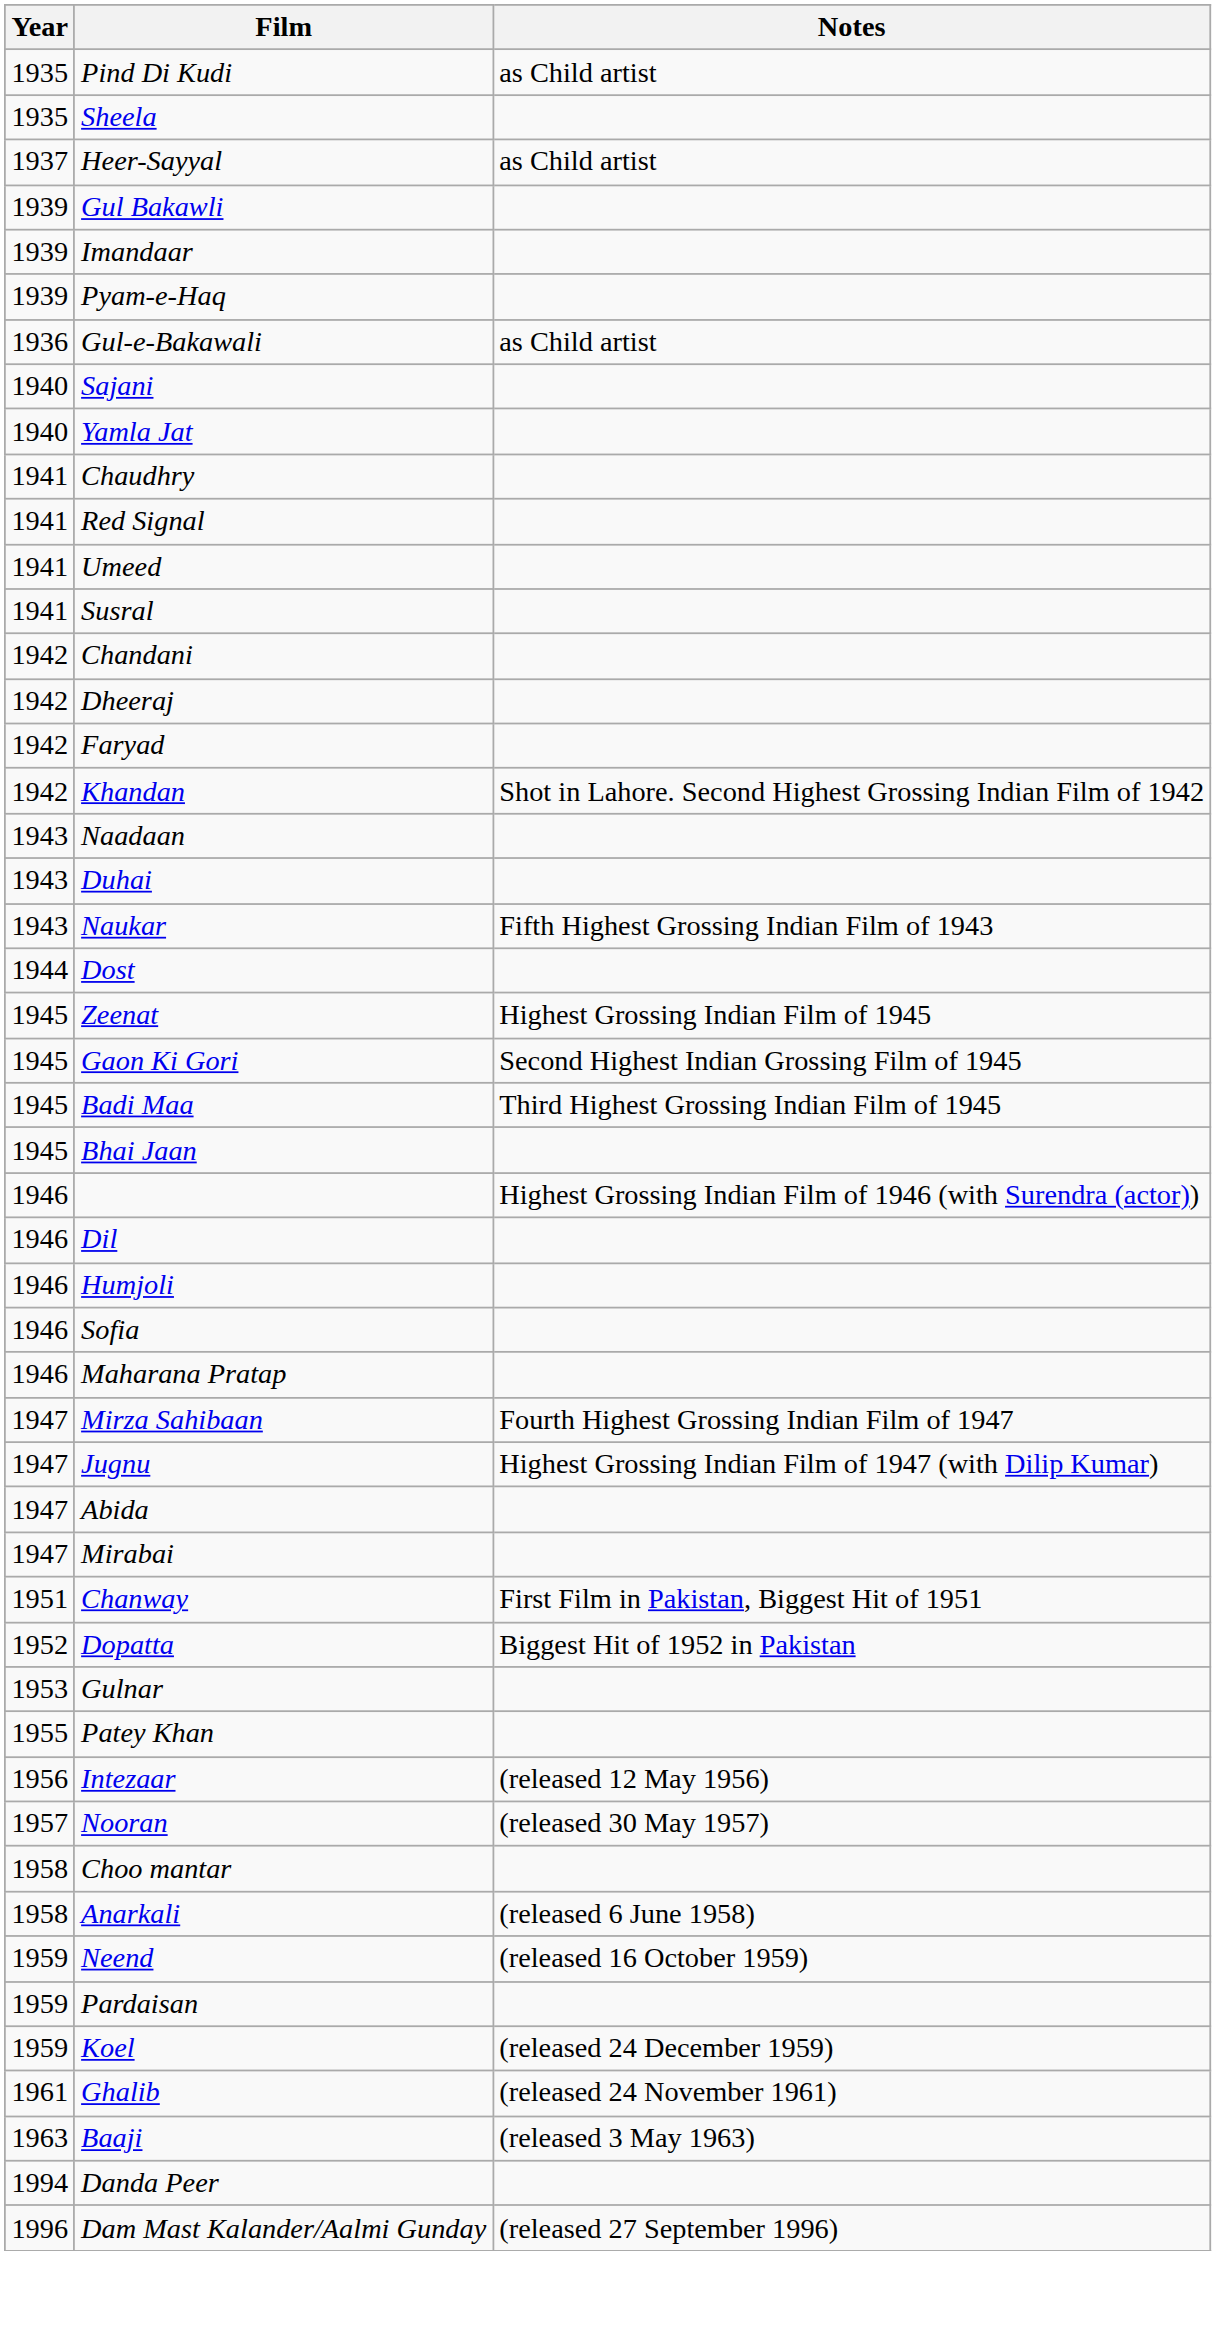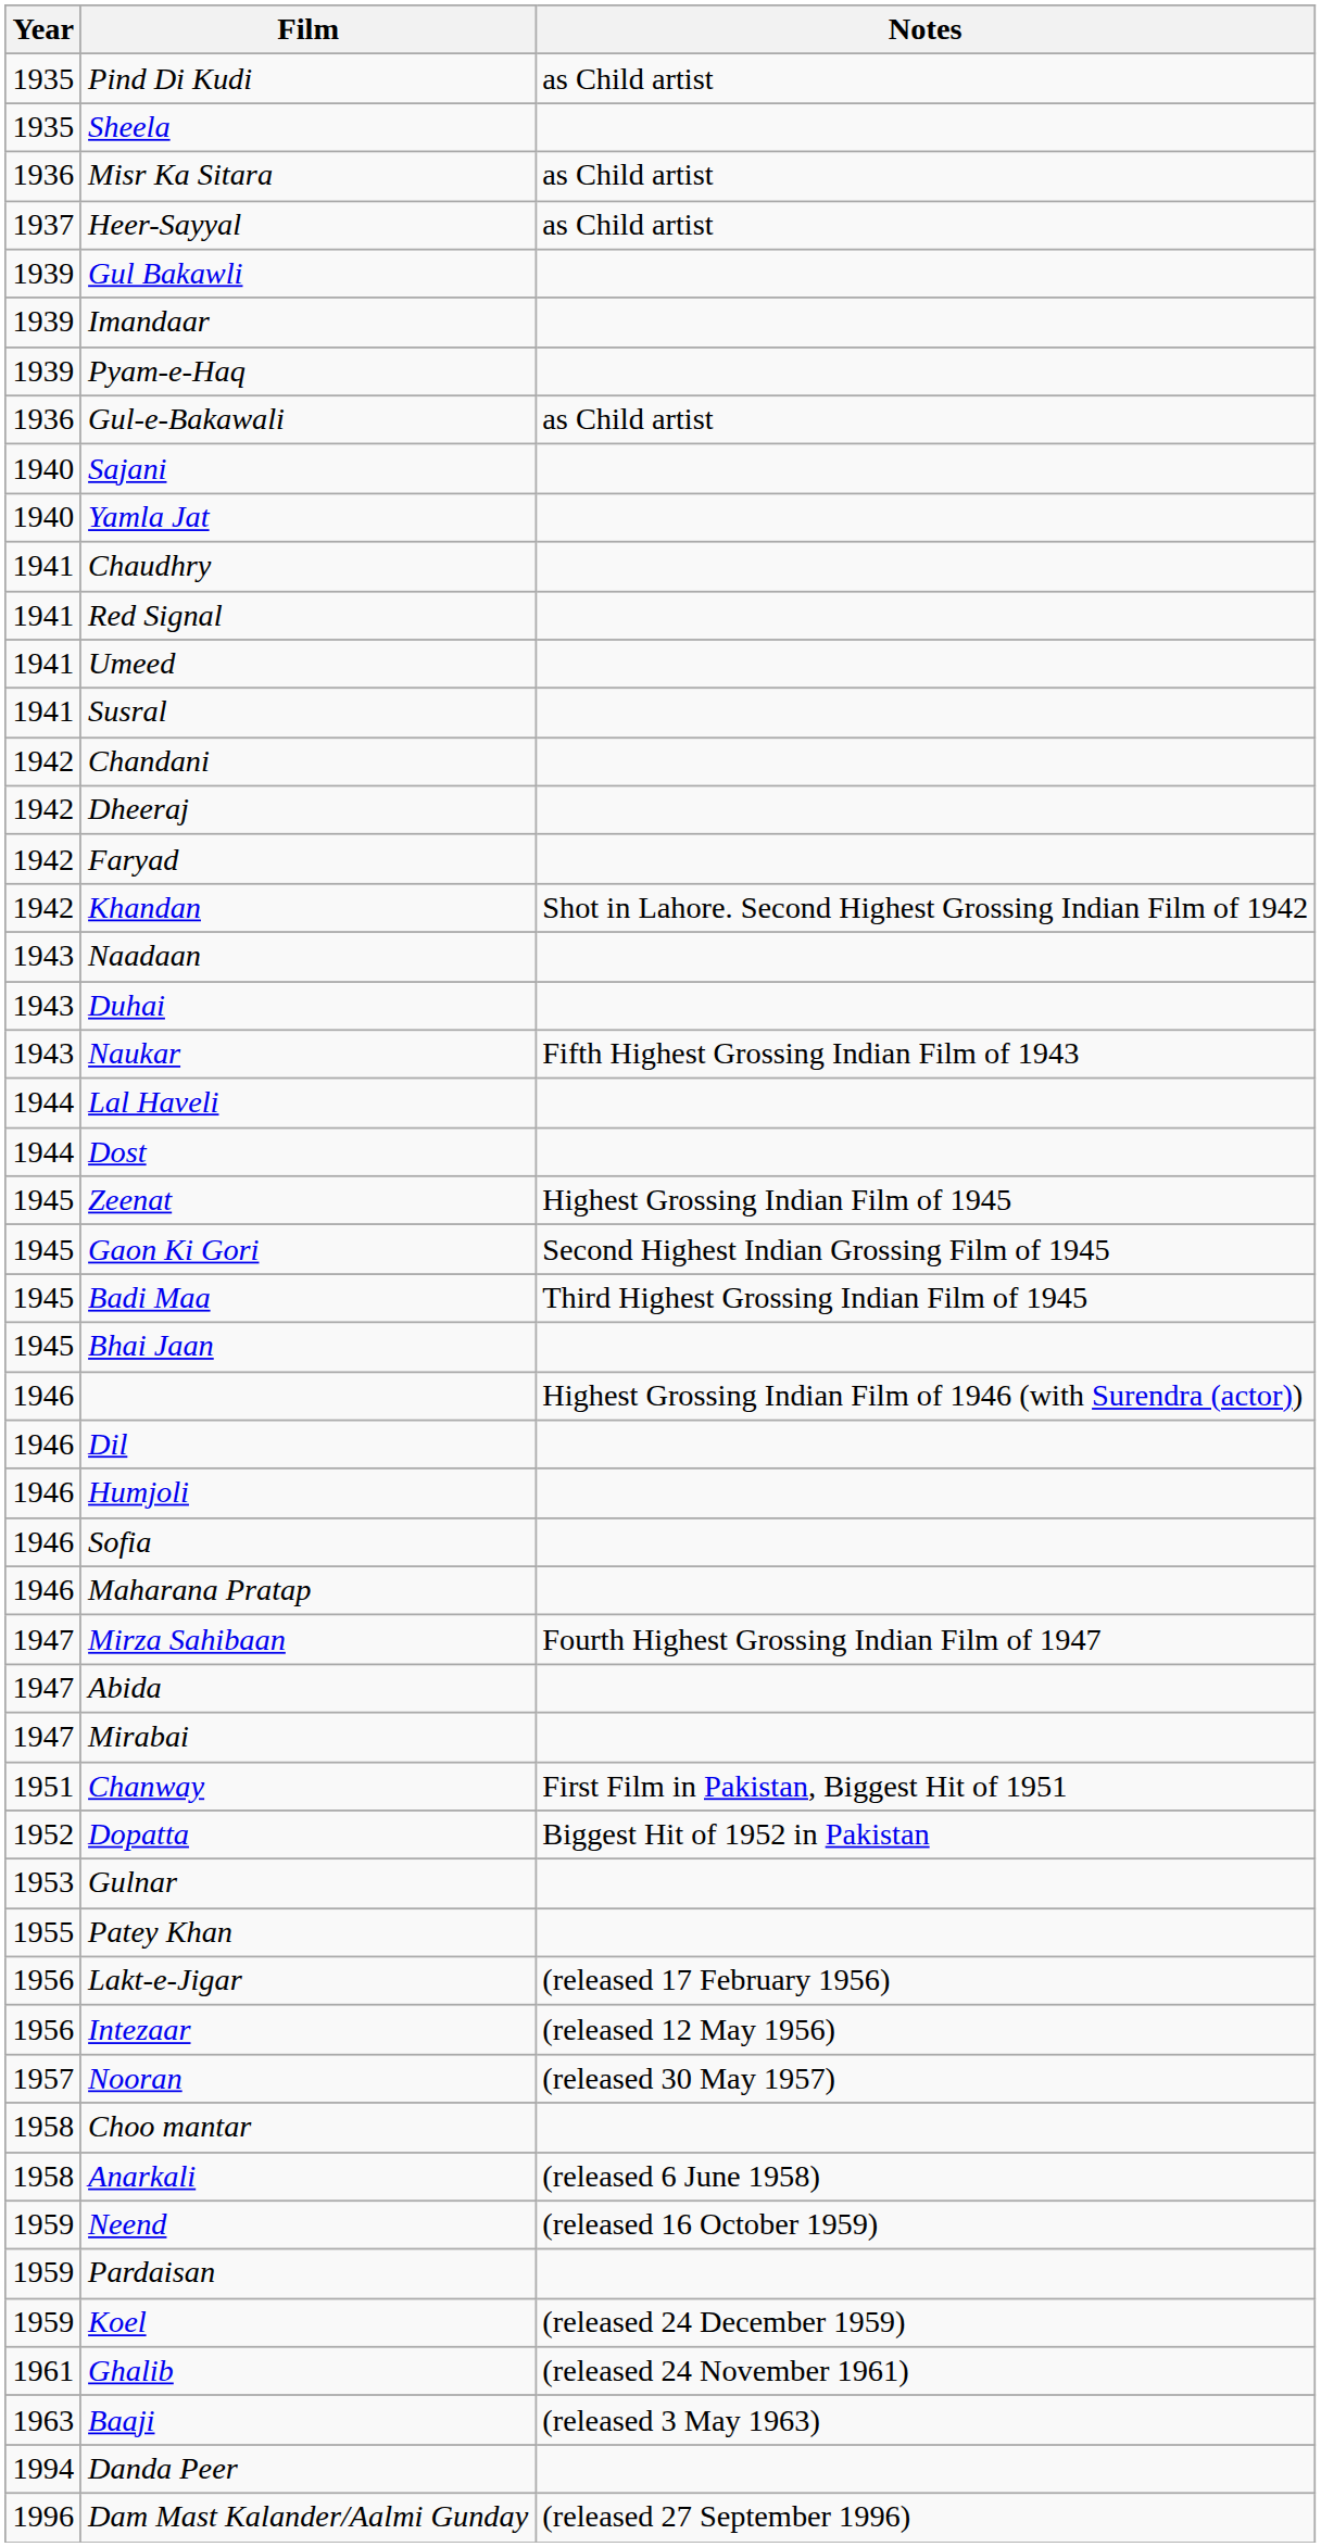+ row: 1936 | Misr Ka Sitara | as Child artist
+ row: 1944 | Lal Haveli
- row: 1947 | Jugnu | Highest Grossing Indian Film of 1947 (with Dilip Kumar)
+ row: 1956 | Lakt-e-Jigar | (released 17 February 1956)
